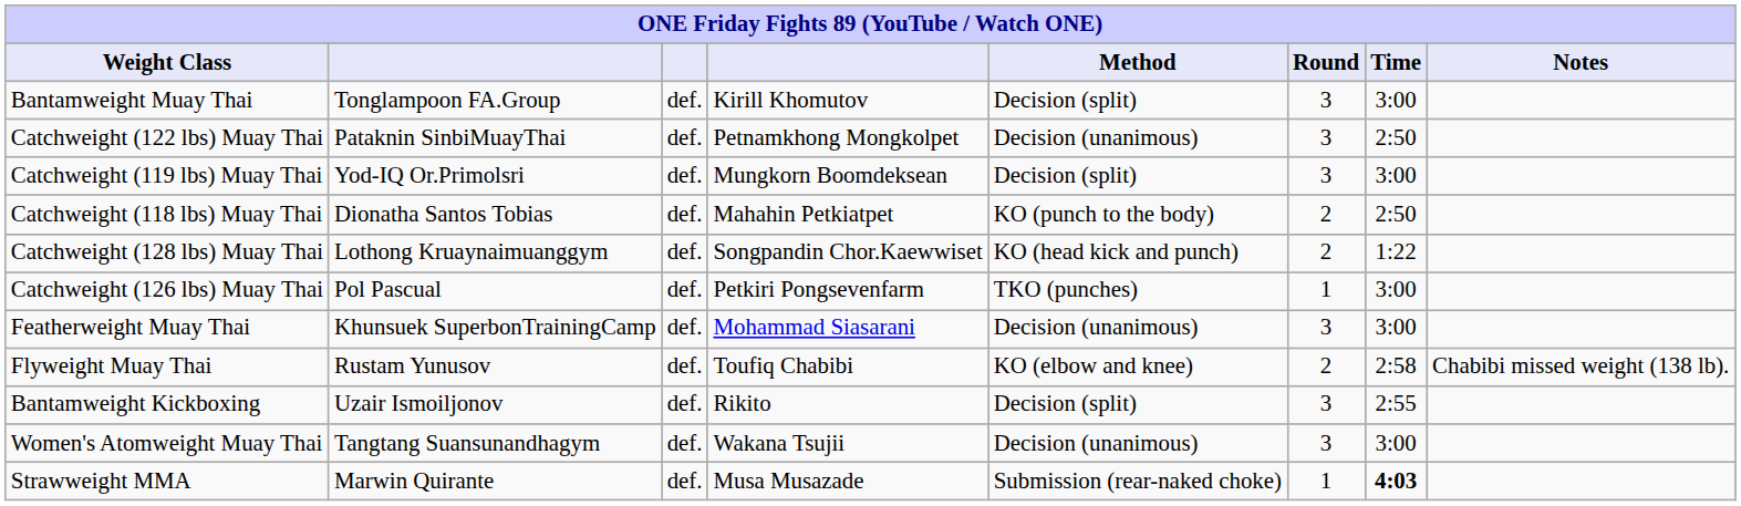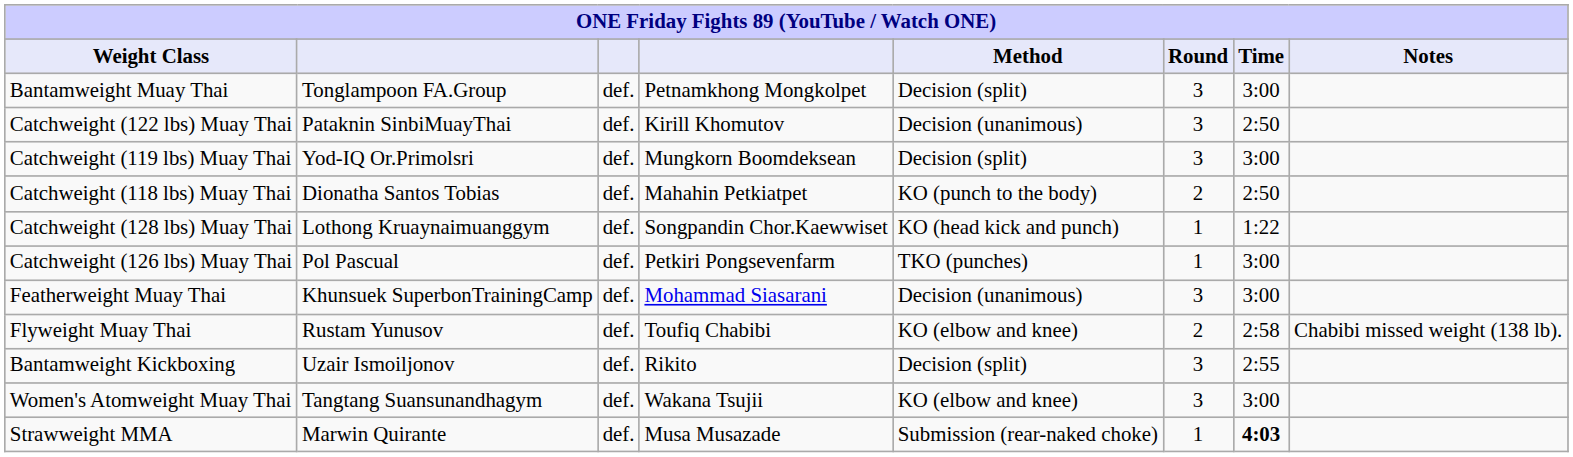Bantamweight Muay Thai | column 4: Kirill Khomutov -> Petnamkhong Mongkolpet
Catchweight (122 lbs) Muay Thai | column 4: Petnamkhong Mongkolpet -> Kirill Khomutov
Catchweight (128 lbs) Muay Thai | Round: 2 -> 1
Women's Atomweight Muay Thai | Method: Decision (unanimous) -> KO (elbow and knee)
